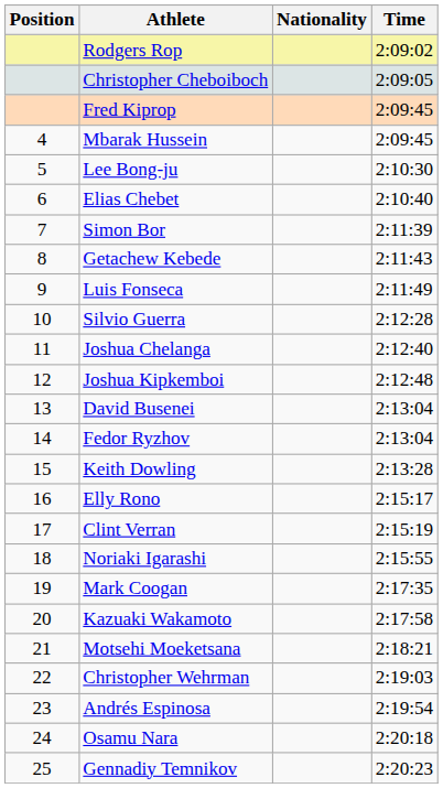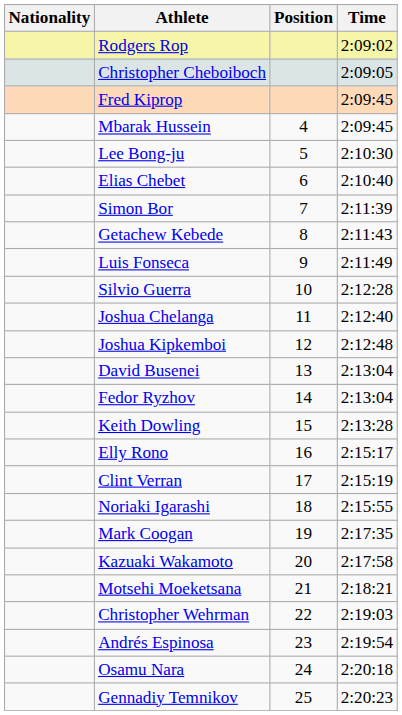columns swapped: Position <-> Nationality
